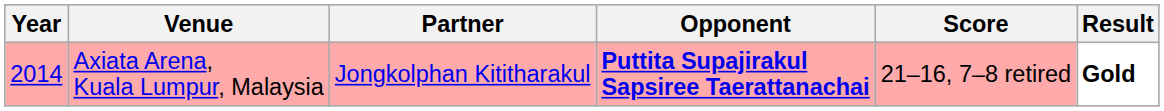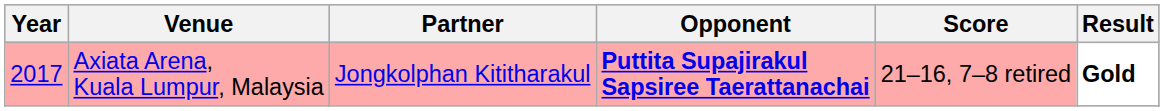Axiata Arena, Kuala Lumpur, Malaysia | Year: 2014 -> 2017
